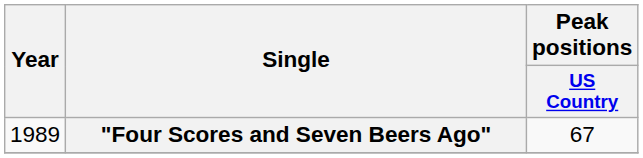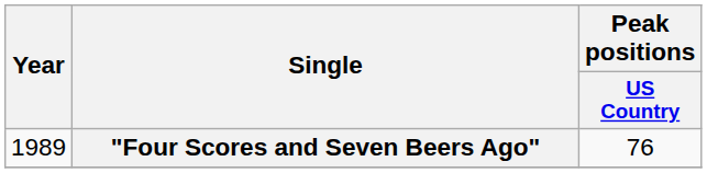"Four Scores and Seven Beers Ago" | Peak positions / US Country: 67 -> 76
